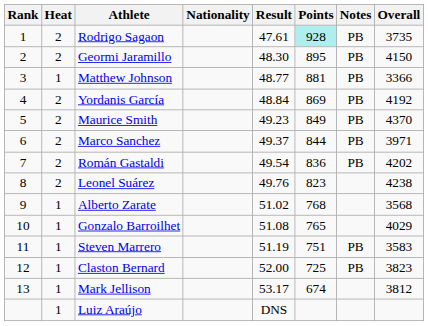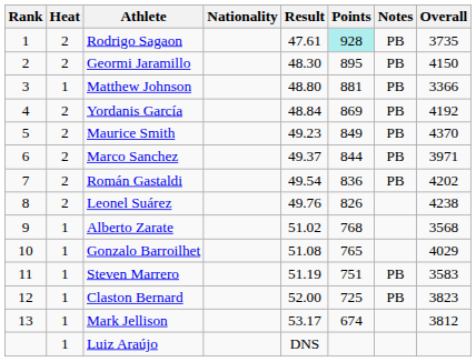Matthew Johnson | Result: 48.77 -> 48.80
Leonel Suárez | Points: 823 -> 826
